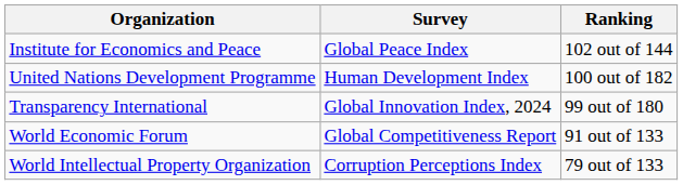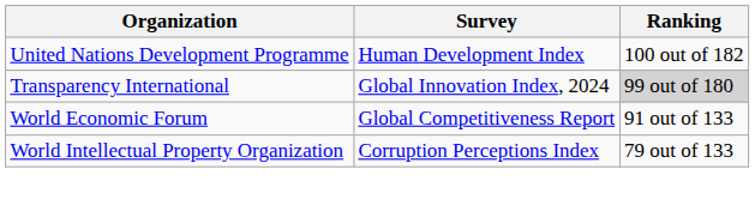- row: Institute for Economics and Peace | Global Peace Index | 102 out of 144
Transparency International | Ranking: no background -> lightgrey background
